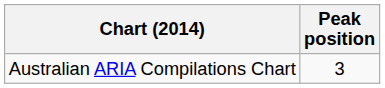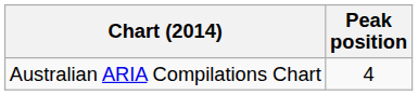Australian ARIA Compilations Chart | Peak position: 3 -> 4
